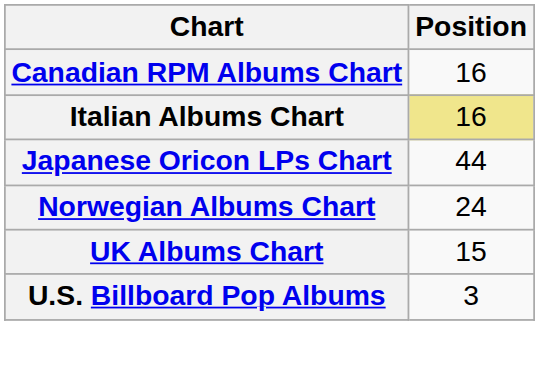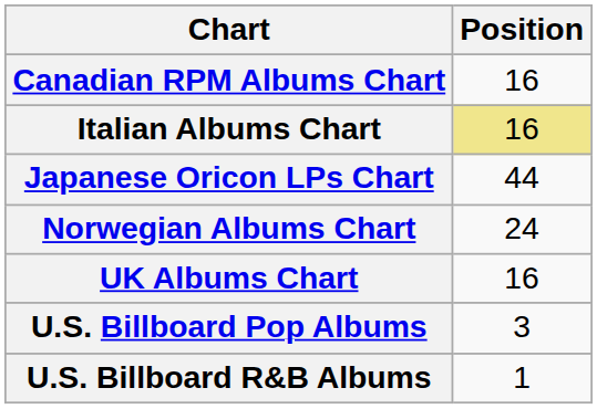UK Albums Chart | Position: 15 -> 16
+ row: U.S. Billboard R&B Albums | 1
